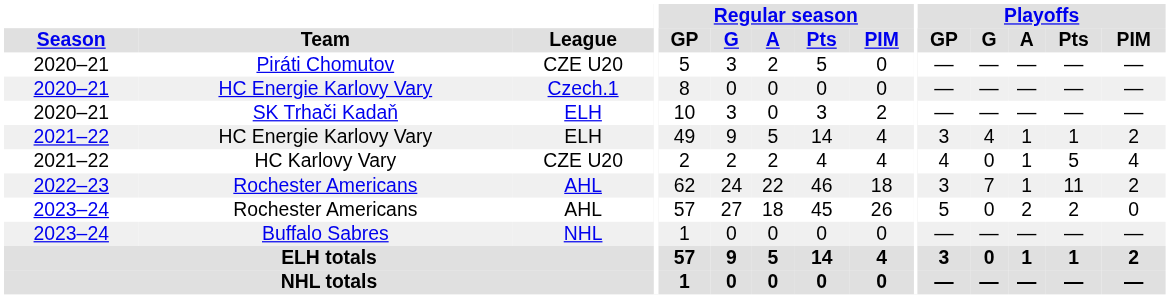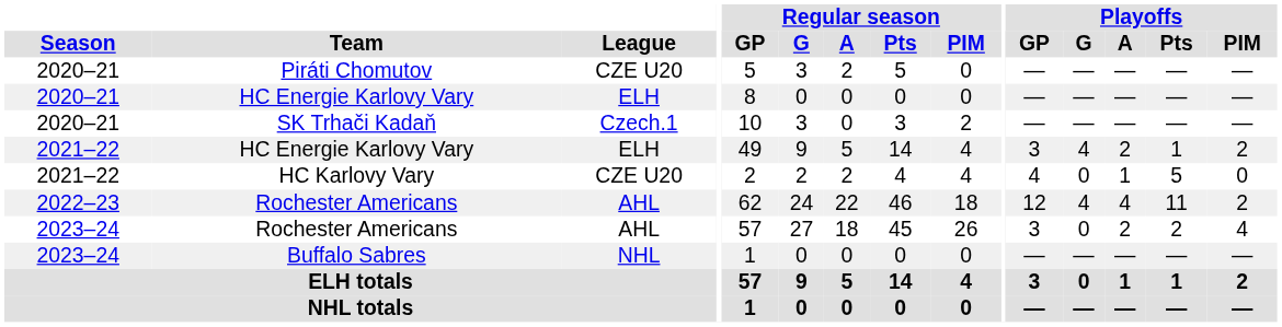2020–21 / HC Energie Karlovy Vary | League: Czech.1 -> ELH
SK Trhači Kadaň | League: ELH -> Czech.1
2021–22 / HC Energie Karlovy Vary | Playoffs / A: 1 -> 2
HC Karlovy Vary | Playoffs / PIM: 4 -> 0
2022–23 / Rochester Americans | Playoffs / GP: 3 -> 12
2022–23 / Rochester Americans | Playoffs / G: 7 -> 4
2022–23 / Rochester Americans | Playoffs / A: 1 -> 4
2023–24 / Rochester Americans | Playoffs / GP: 5 -> 3
2023–24 / Rochester Americans | Playoffs / PIM: 0 -> 4
